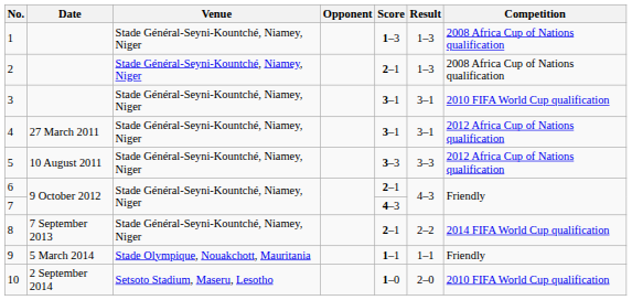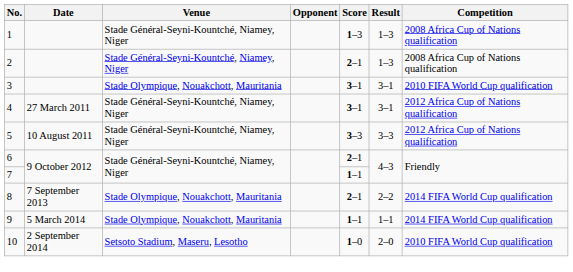3 | Venue: Stade Général-Seyni-Kountché, Niamey, Niger -> Stade Olympique, Nouakchott, Mauritania
7 | Score: 4–3 -> 1–1
8 | Venue: Stade Général-Seyni-Kountché, Niamey, Niger -> Stade Olympique, Nouakchott, Mauritania
9 | Competition: Friendly -> 2014 FIFA World Cup qualification
